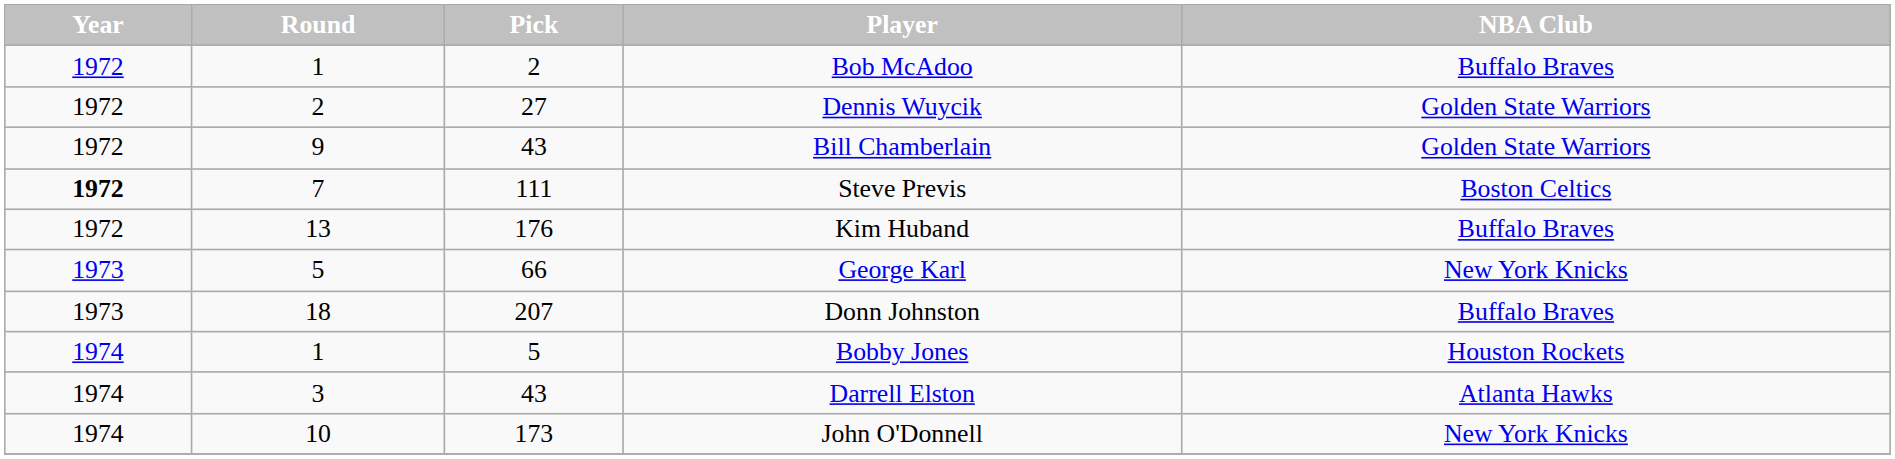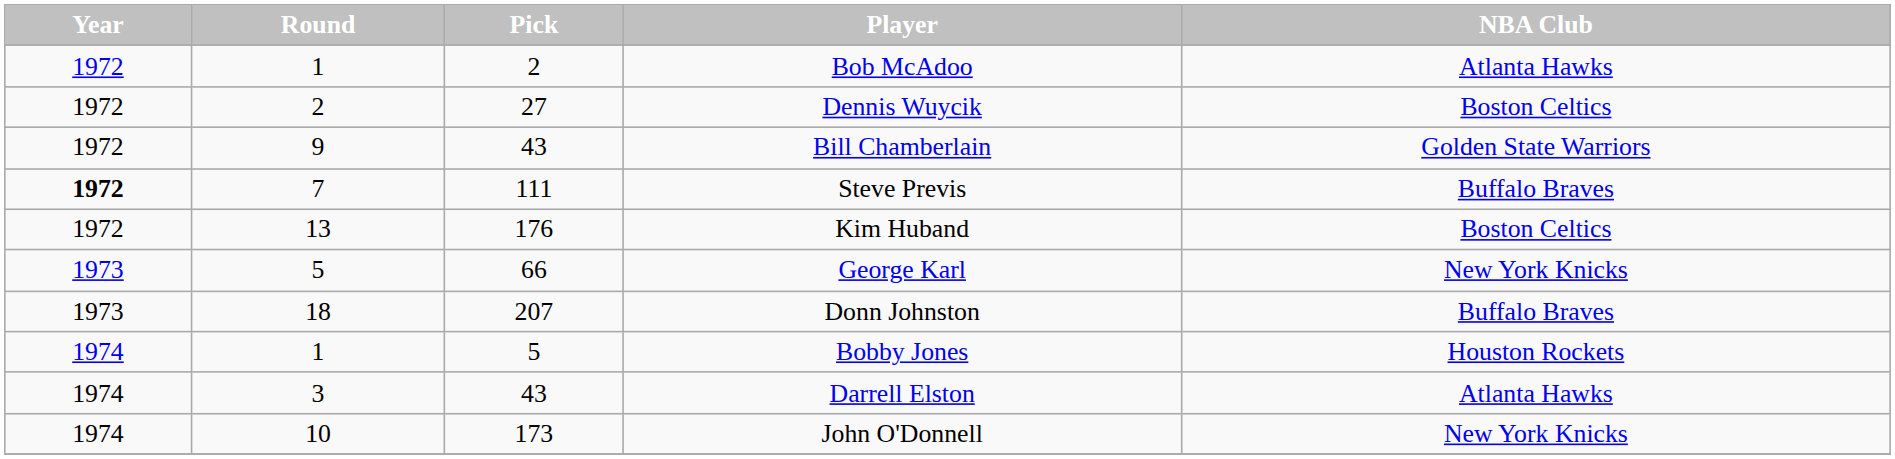Bob McAdoo | NBA Club: Buffalo Braves -> Atlanta Hawks
Dennis Wuycik | NBA Club: Golden State Warriors -> Boston Celtics
Steve Previs | NBA Club: Boston Celtics -> Buffalo Braves
Kim Huband | NBA Club: Buffalo Braves -> Boston Celtics
